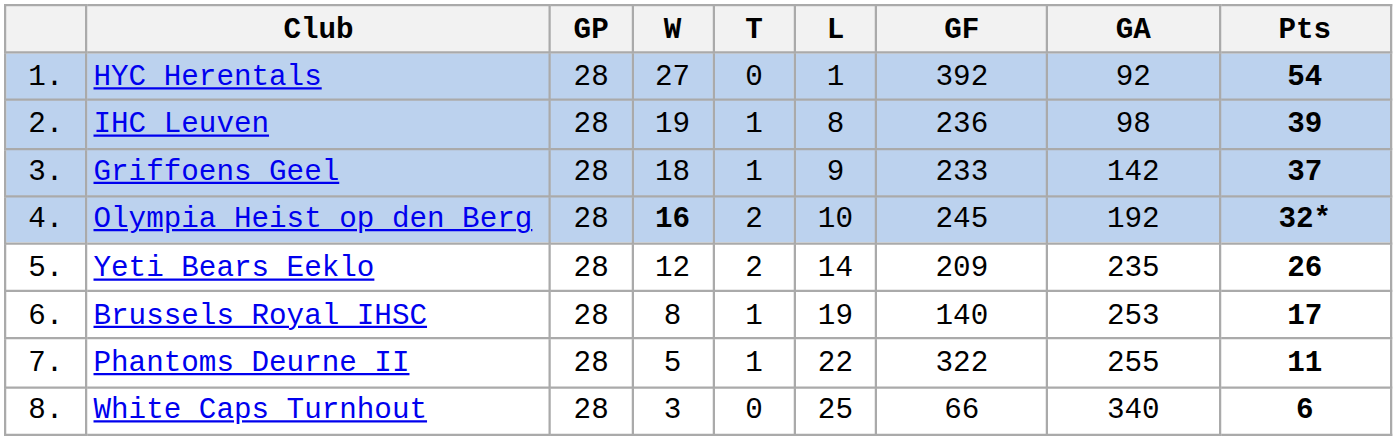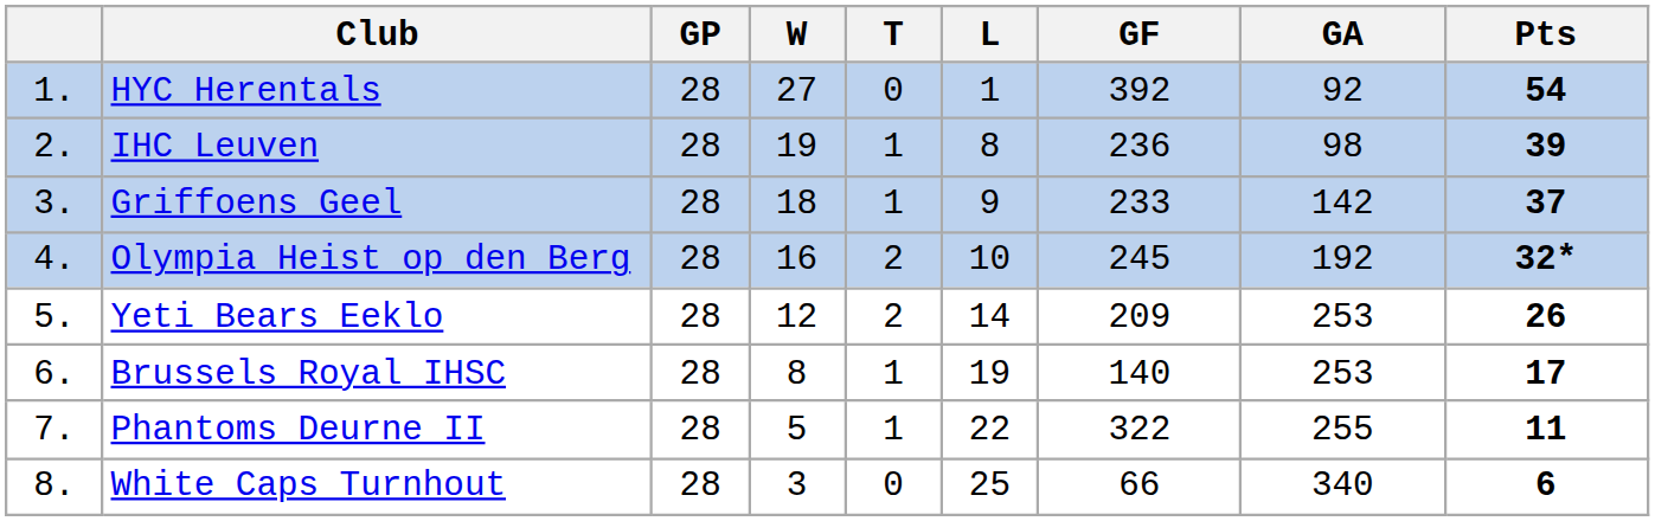Olympia Heist op den Berg | W: bold -> normal
Yeti Bears Eeklo | GA: 235 -> 253
